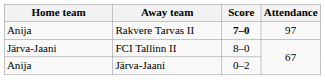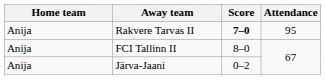Rakvere Tarvas II | Attendance: 97 -> 95
FCI Tallinn II | Home team: Järva-Jaani -> Anija
